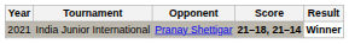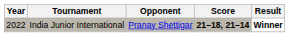India Junior International | Year: 2021 -> 2022
